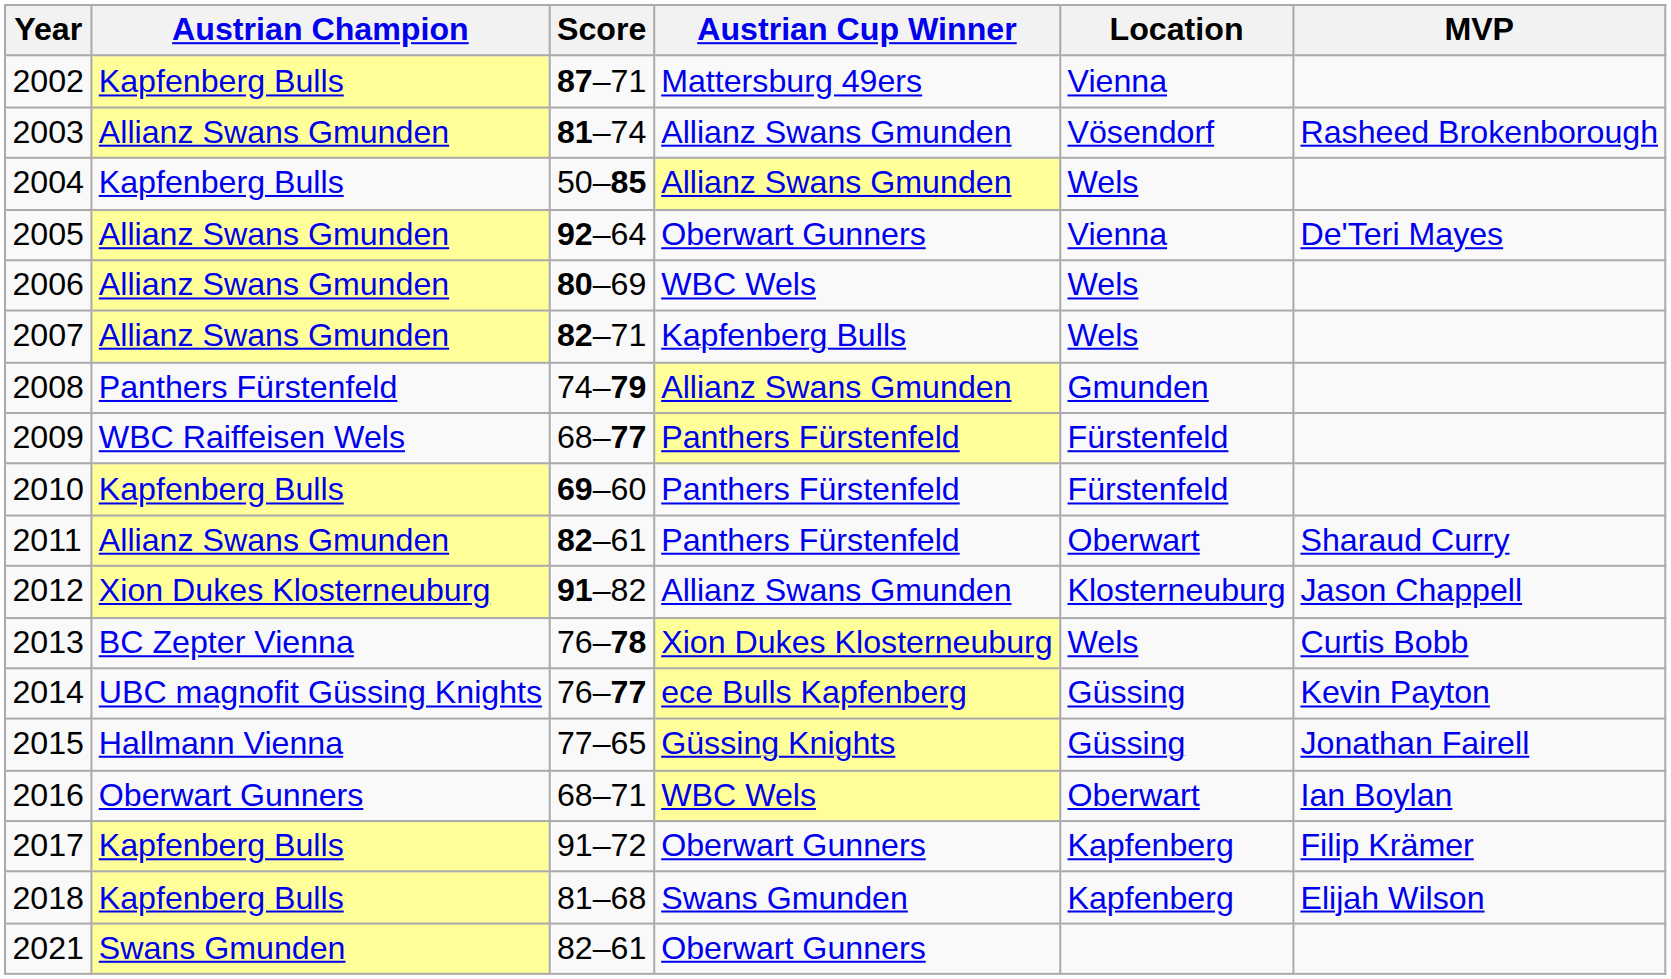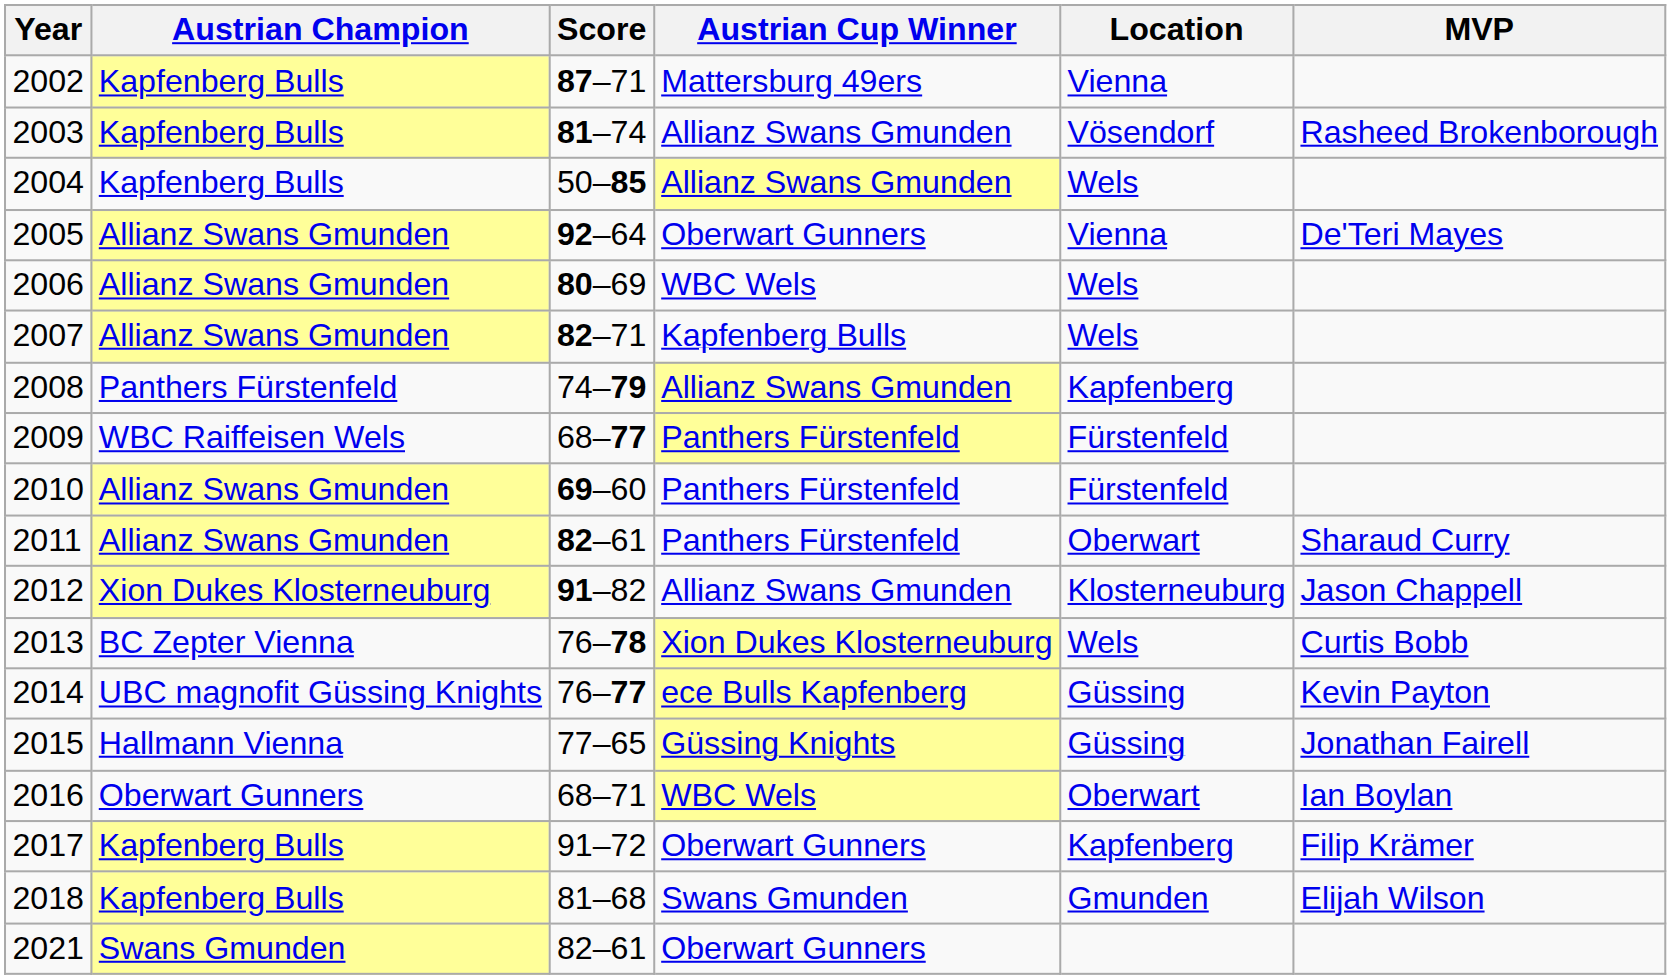2003 | Austrian Champion: Allianz Swans Gmunden -> Kapfenberg Bulls
2008 | Location: Gmunden -> Kapfenberg
2010 | Austrian Champion: Kapfenberg Bulls -> Allianz Swans Gmunden
2018 | Location: Kapfenberg -> Gmunden
